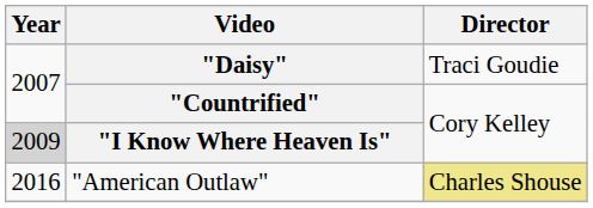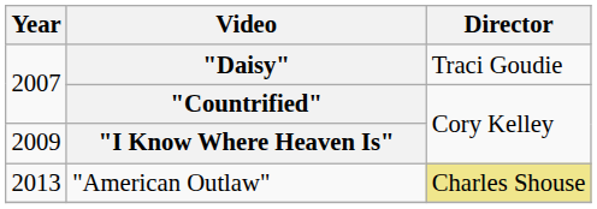"I Know Where Heaven Is" | Year: lightgrey background -> no background
"American Outlaw" | Year: 2016 -> 2013
